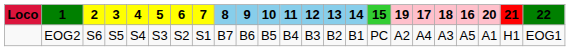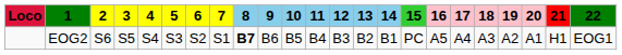columns swapped: 16 <-> 19
EOG2 | 8: normal -> bold
